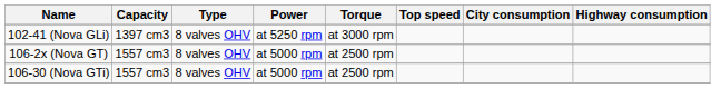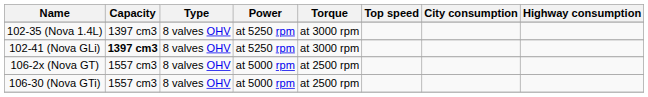+ row: 102-35 (Nova 1.4L) | 1397 cm3 | 8 valves OHV | at 5250 rpm | at 3000 rpm
102-41 (Nova GLi) | Capacity: normal -> bold
